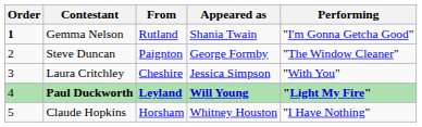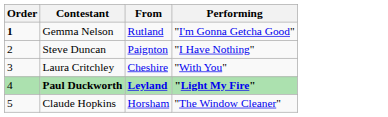- column: Appeared as | Shania Twain | George Formby | Jessica Simpson | Will Young | Whitney Houston
Steve Duncan | Performing: "The Window Cleaner" -> "I Have Nothing"
Claude Hopkins | Performing: "I Have Nothing" -> "The Window Cleaner"
